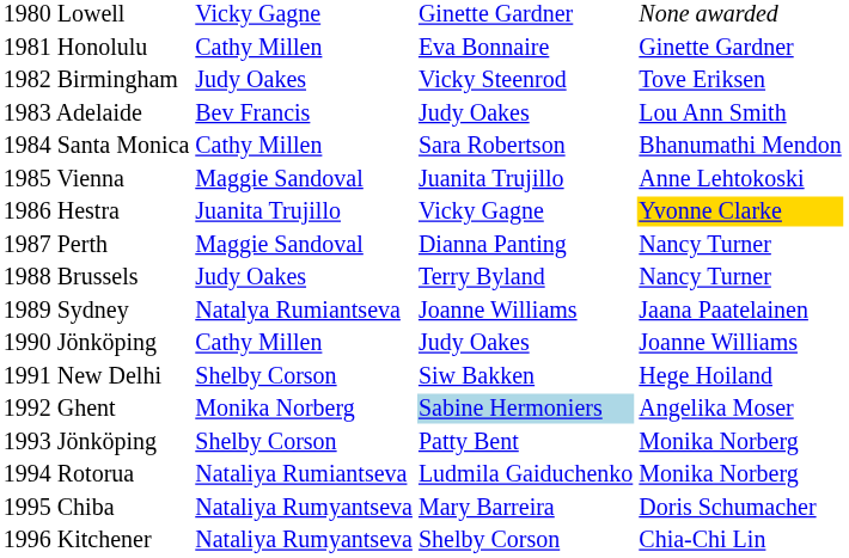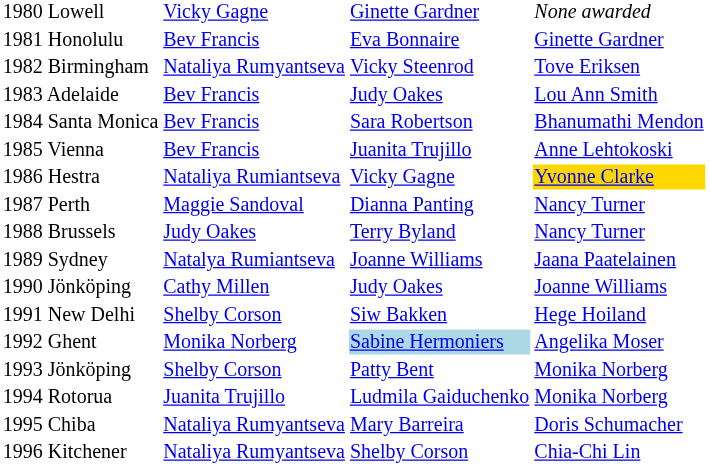1981 Honolulu | column 2: Cathy Millen -> Bev Francis
1982 Birmingham | column 2: Judy Oakes -> Nataliya Rumyantseva
1984 Santa Monica | column 2: Cathy Millen -> Bev Francis
1985 Vienna | column 2: Maggie Sandoval -> Bev Francis
1986 Hestra | column 2: Juanita Trujillo -> Nataliya Rumiantseva
1994 Rotorua | column 2: Nataliya Rumiantseva -> Juanita Trujillo
